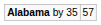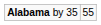Alabama by 35 | column 2: 57 -> 55
